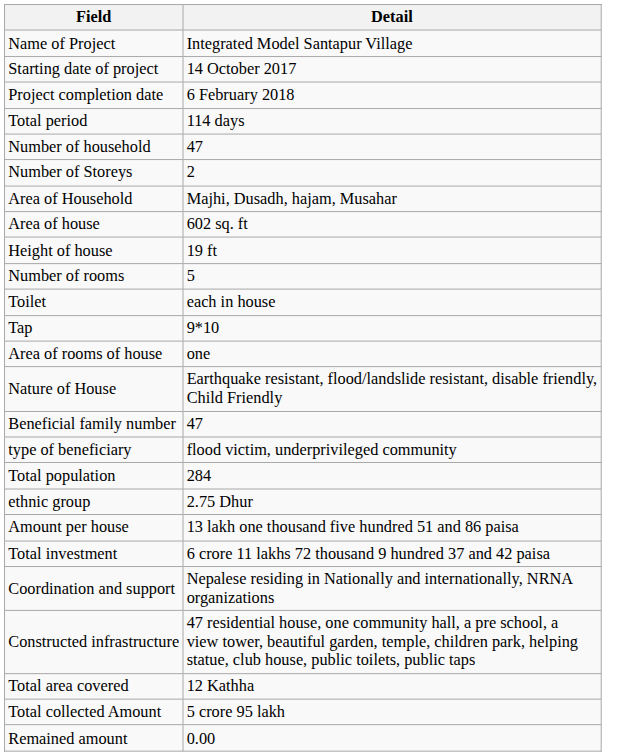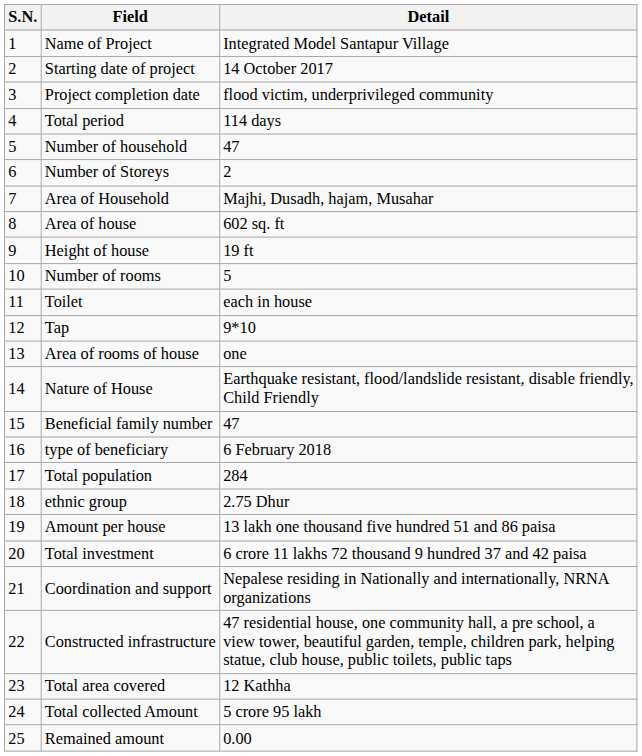+ column: S.N. | 1 | 2 | 3 | 4 | 5 | 6 | 7 | 8 | 9 | 10 | 11 | 12 | 13 | 14 | 15 | 16 | 17 | 18 | 19 | 20 | 21 | 22 | 23 | 24 | 25
Project completion date | Detail: 6 February 2018 -> flood victim, underprivileged community
type of beneficiary | Detail: flood victim, underprivileged community -> 6 February 2018
